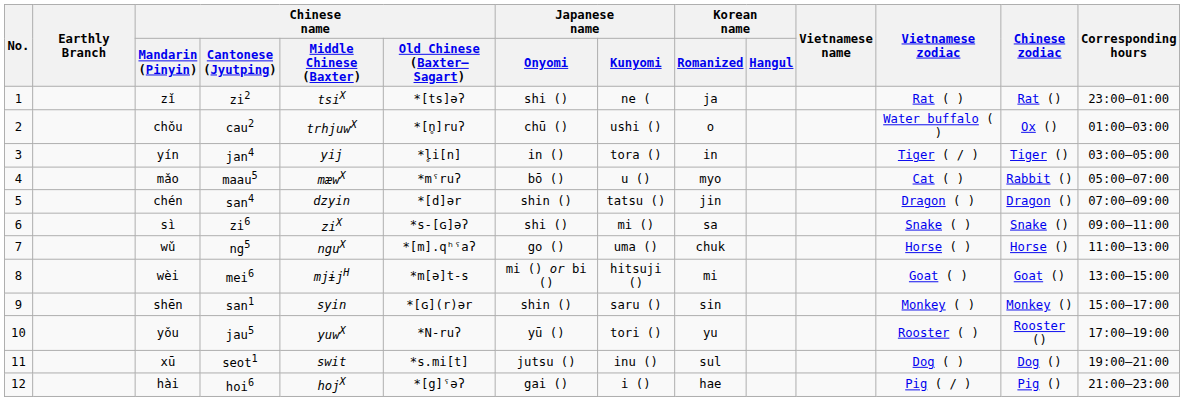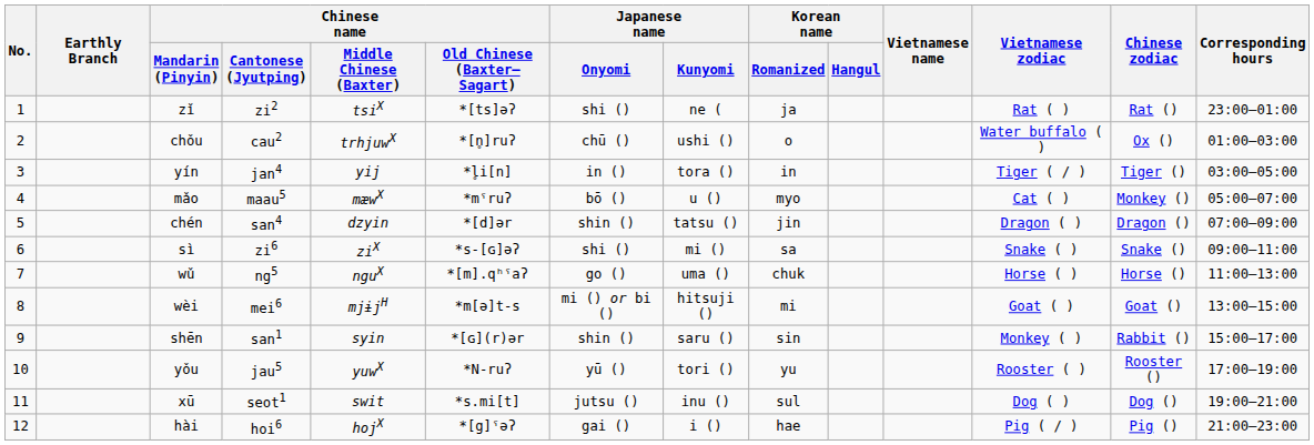mǎo | Chinese zodiac: Rabbit () -> Monkey ()
shēn | Chinese zodiac: Monkey () -> Rabbit ()
